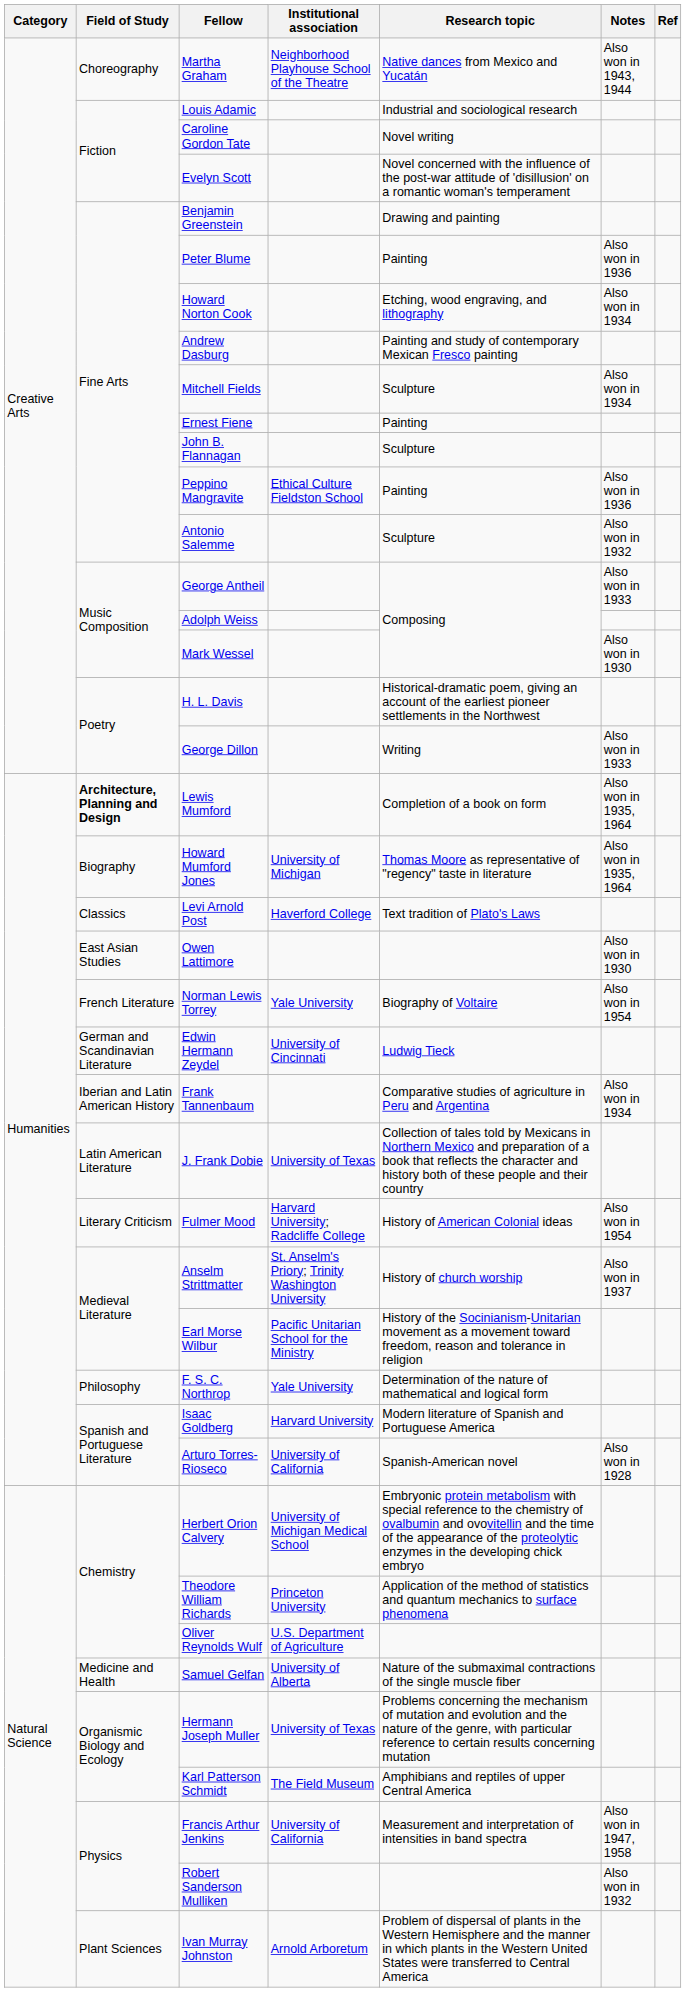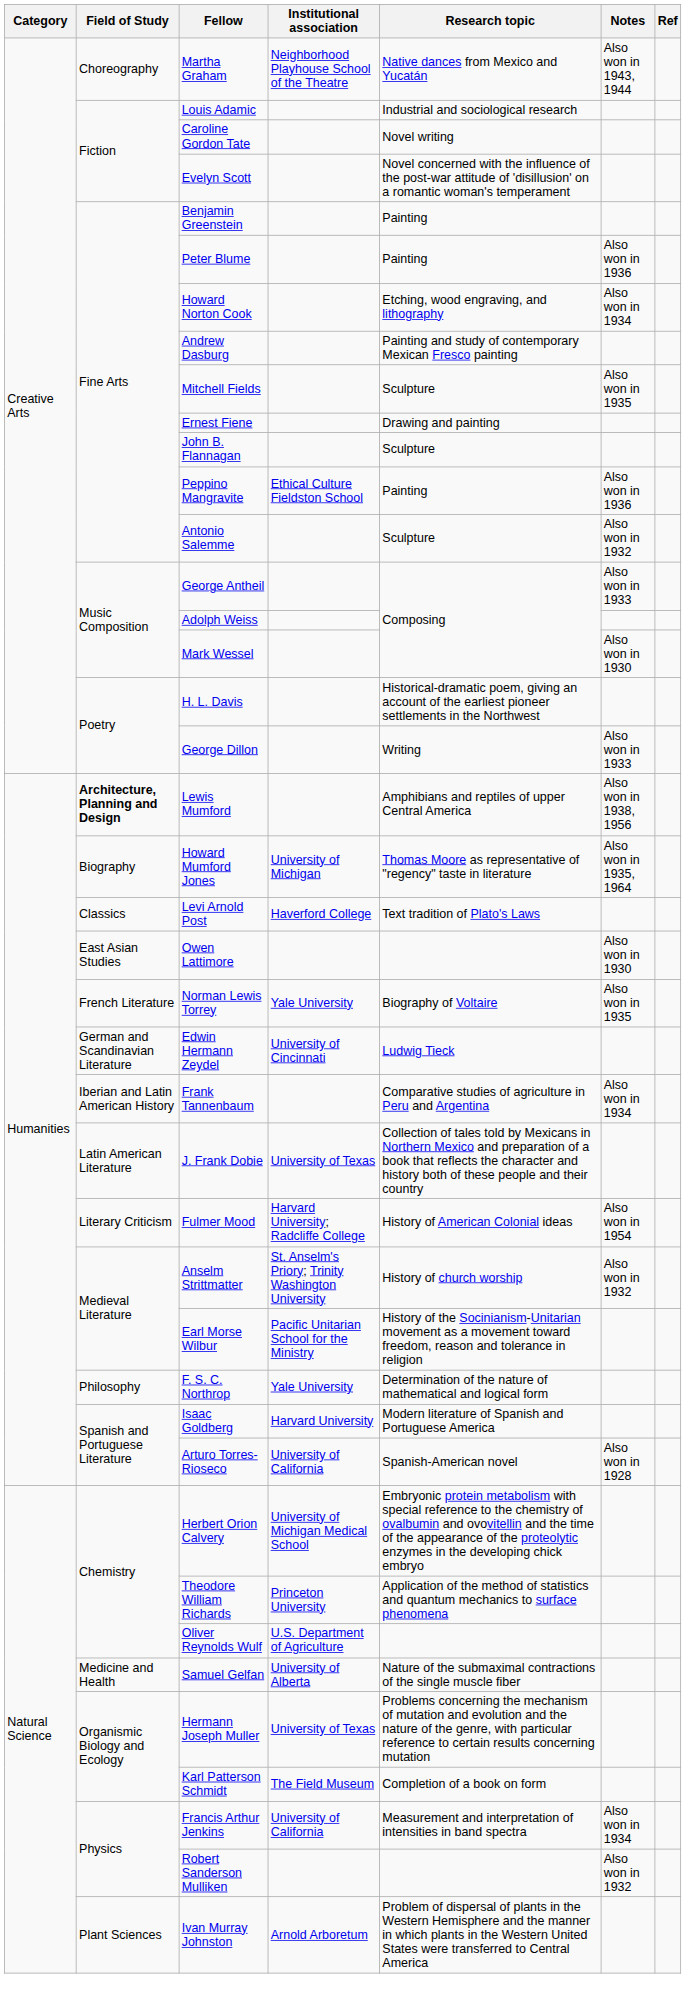Benjamin Greenstein | Research topic: Drawing and painting -> Painting
Mitchell Fields | Notes: Also won in 1934 -> Also won in 1935
Ernest Fiene | Research topic: Painting -> Drawing and painting
Lewis Mumford | Research topic: Completion of a book on form -> Amphibians and reptiles of upper Central America
Lewis Mumford | Notes: Also won in 1935, 1964 -> Also won in 1938, 1956
Norman Lewis Torrey | Notes: Also won in 1954 -> Also won in 1935
Anselm Strittmatter | Notes: Also won in 1937 -> Also won in 1932
Karl Patterson Schmidt | Research topic: Amphibians and reptiles of upper Central America -> Completion of a book on form
Francis Arthur Jenkins | Notes: Also won in 1947, 1958 -> Also won in 1934
